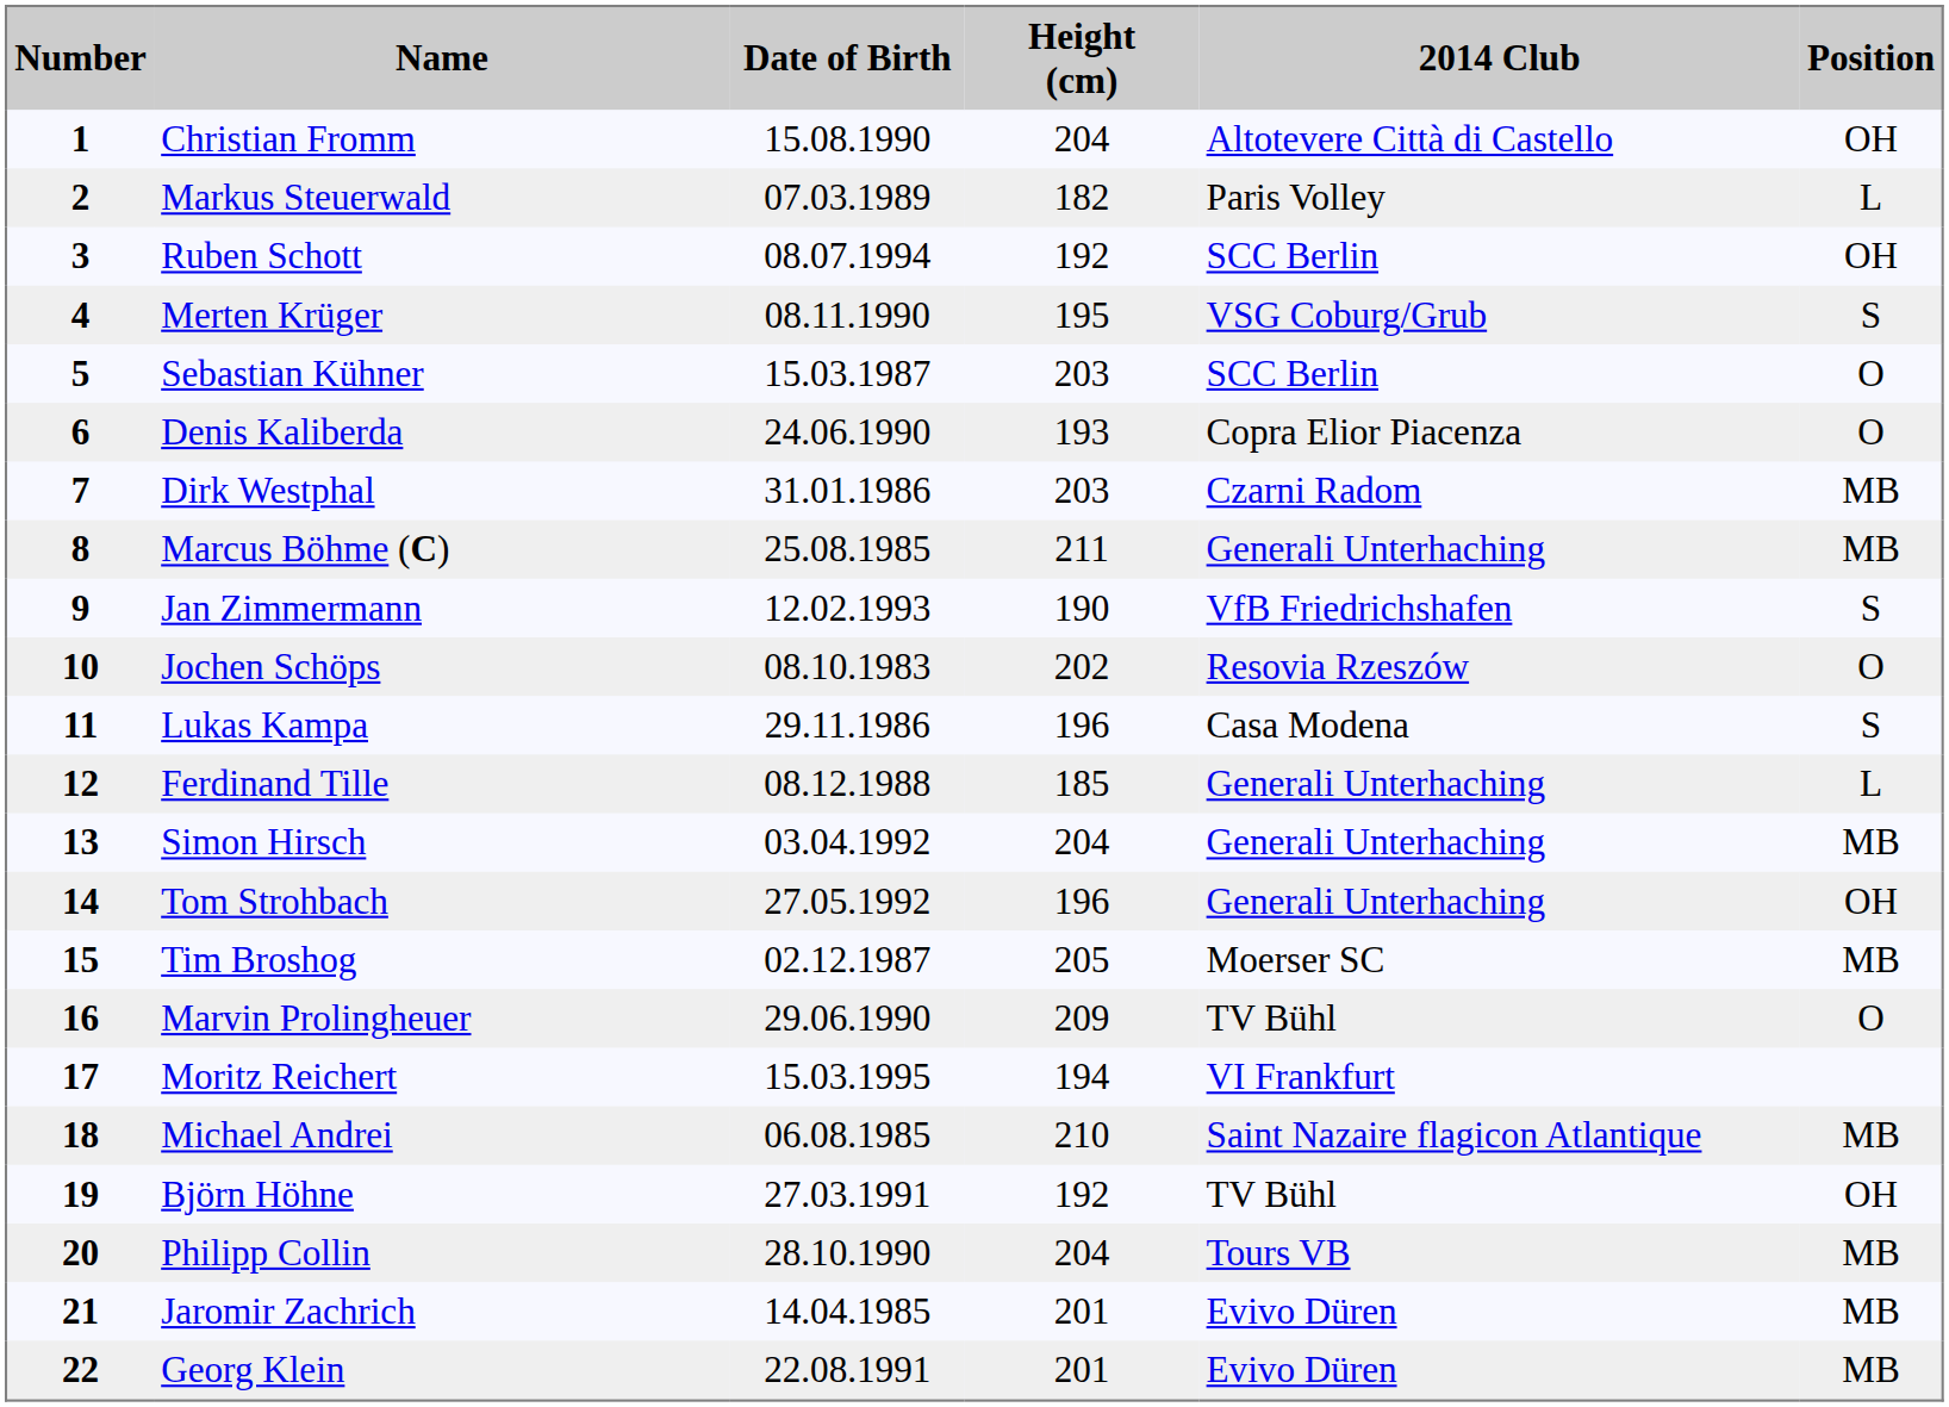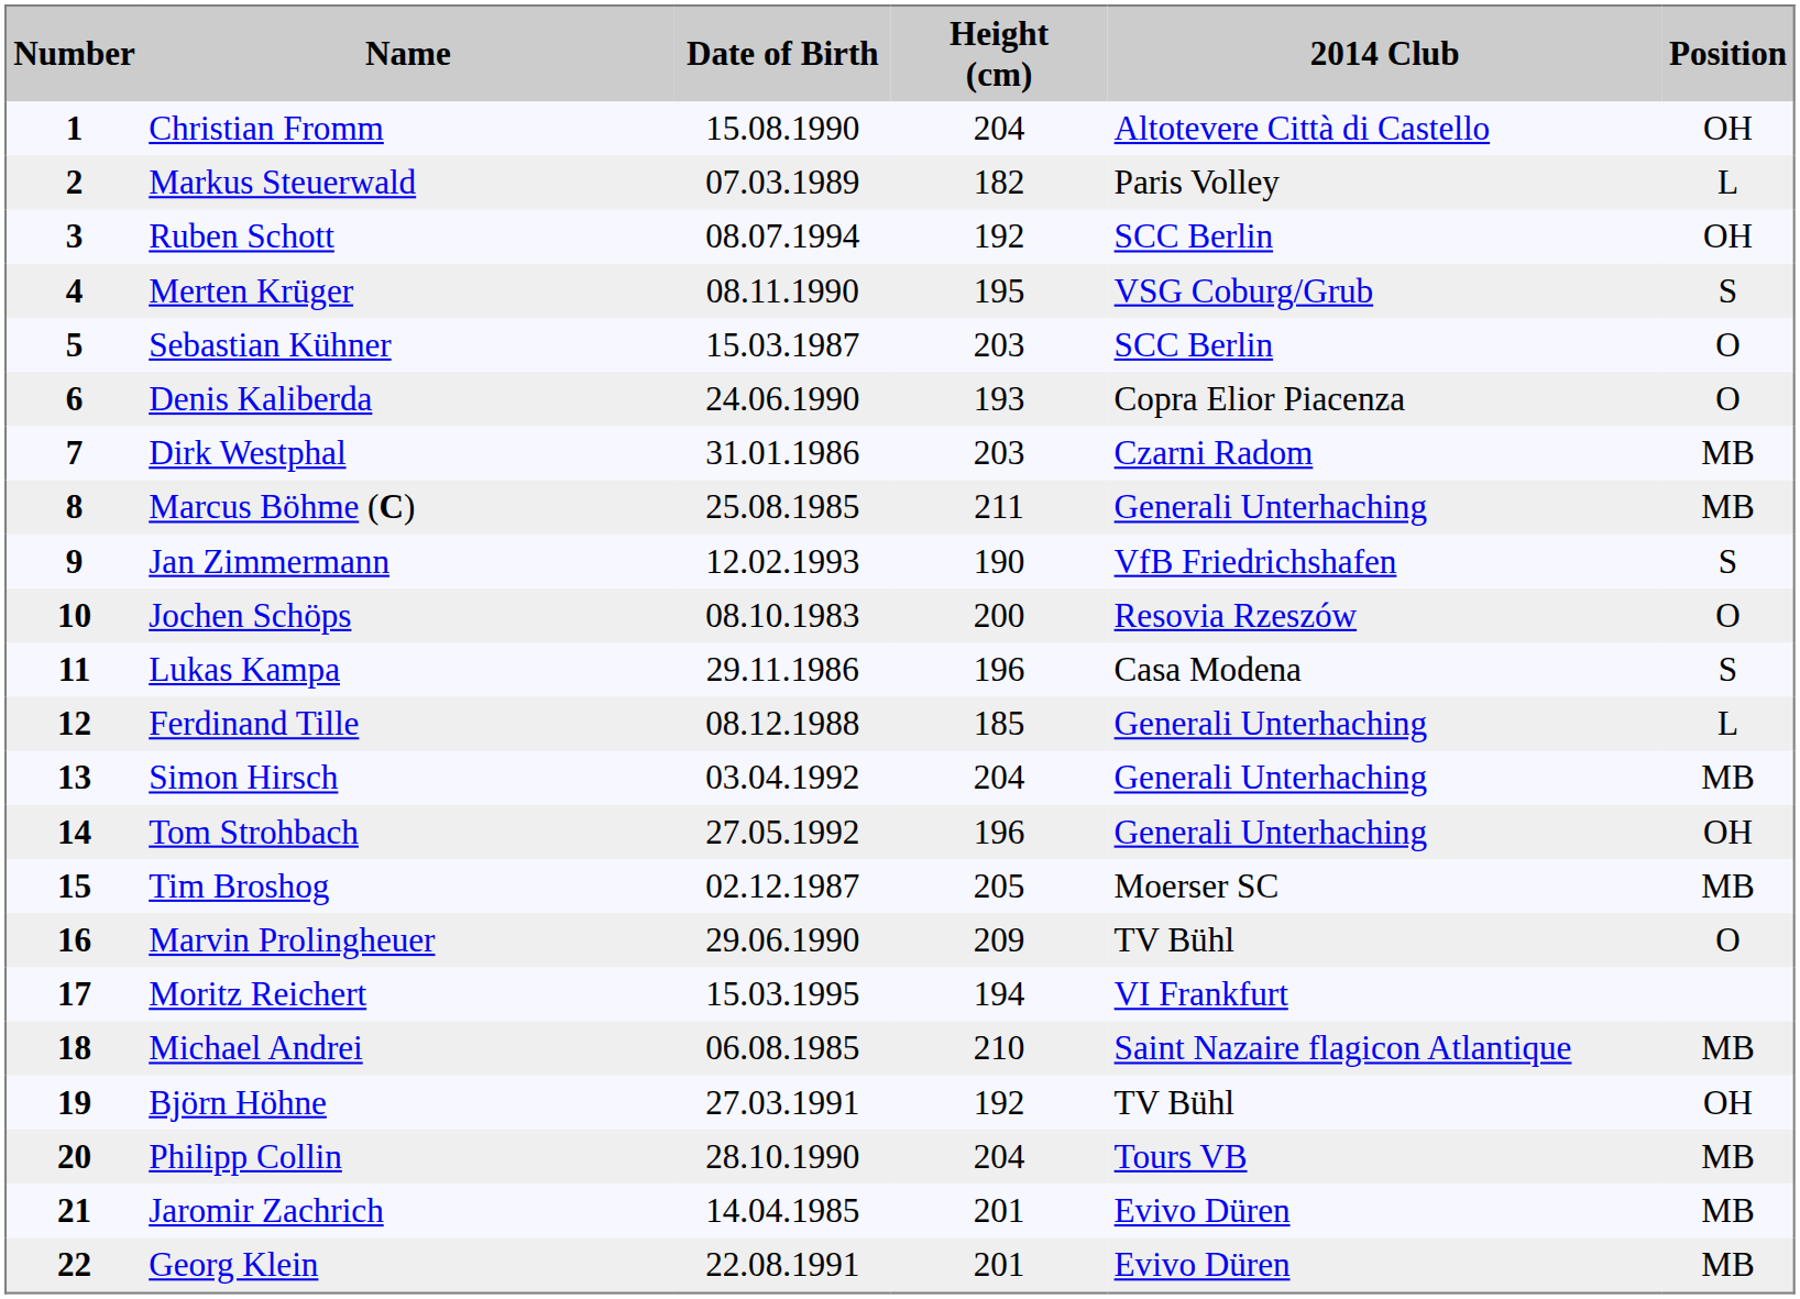Jochen Schöps | Height (cm): 202 -> 200
